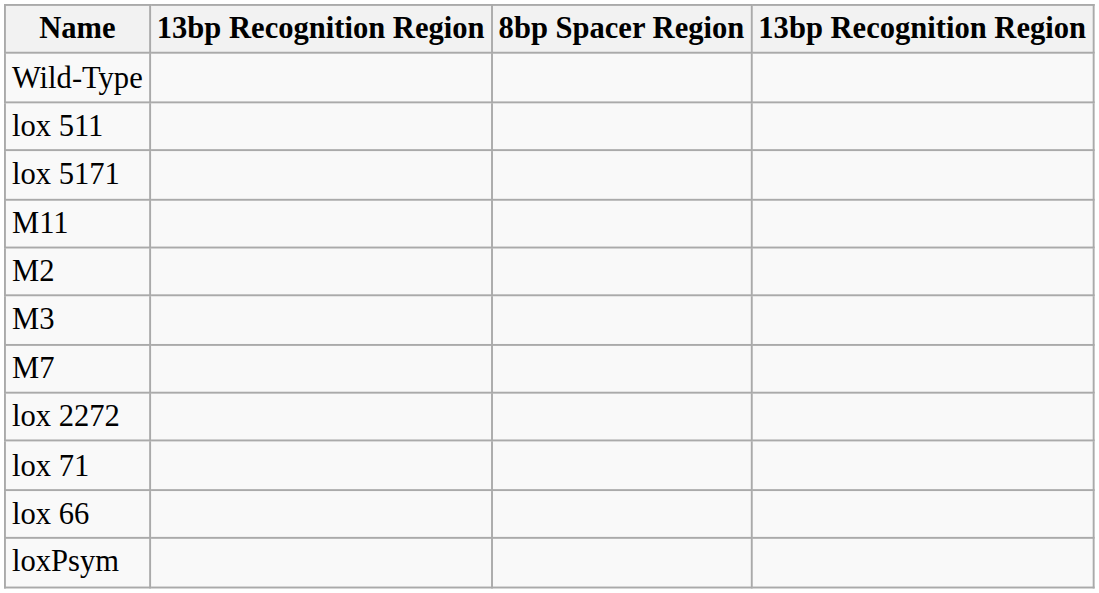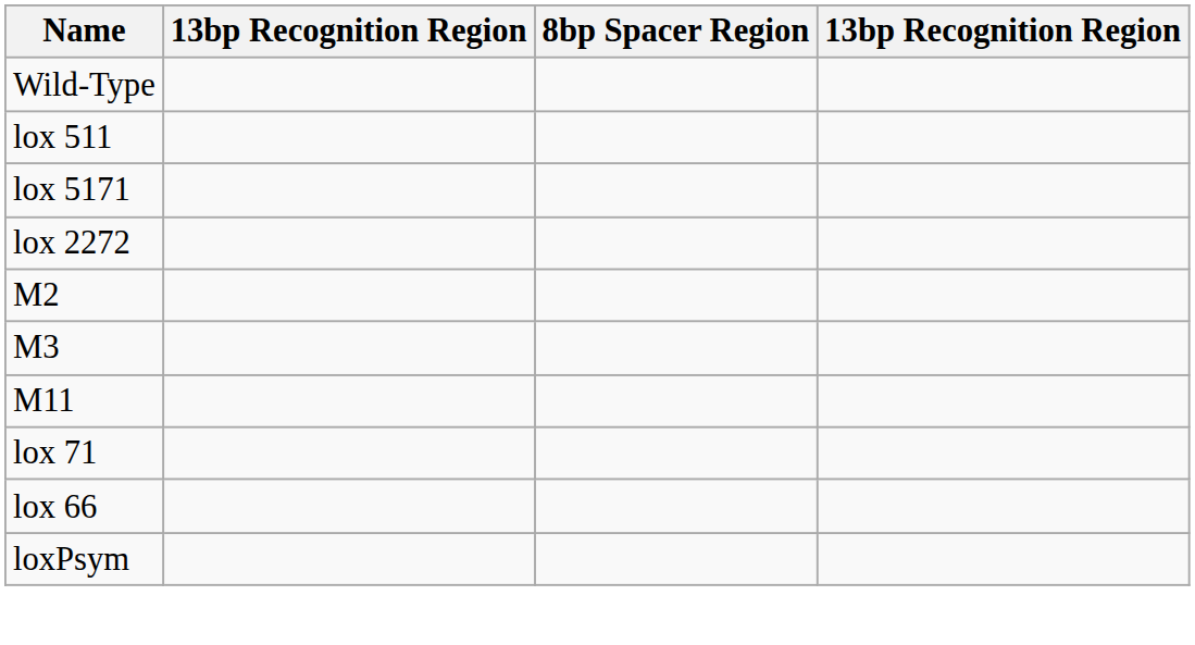rows swapped: lox 2272 <-> M11
- row: M7
